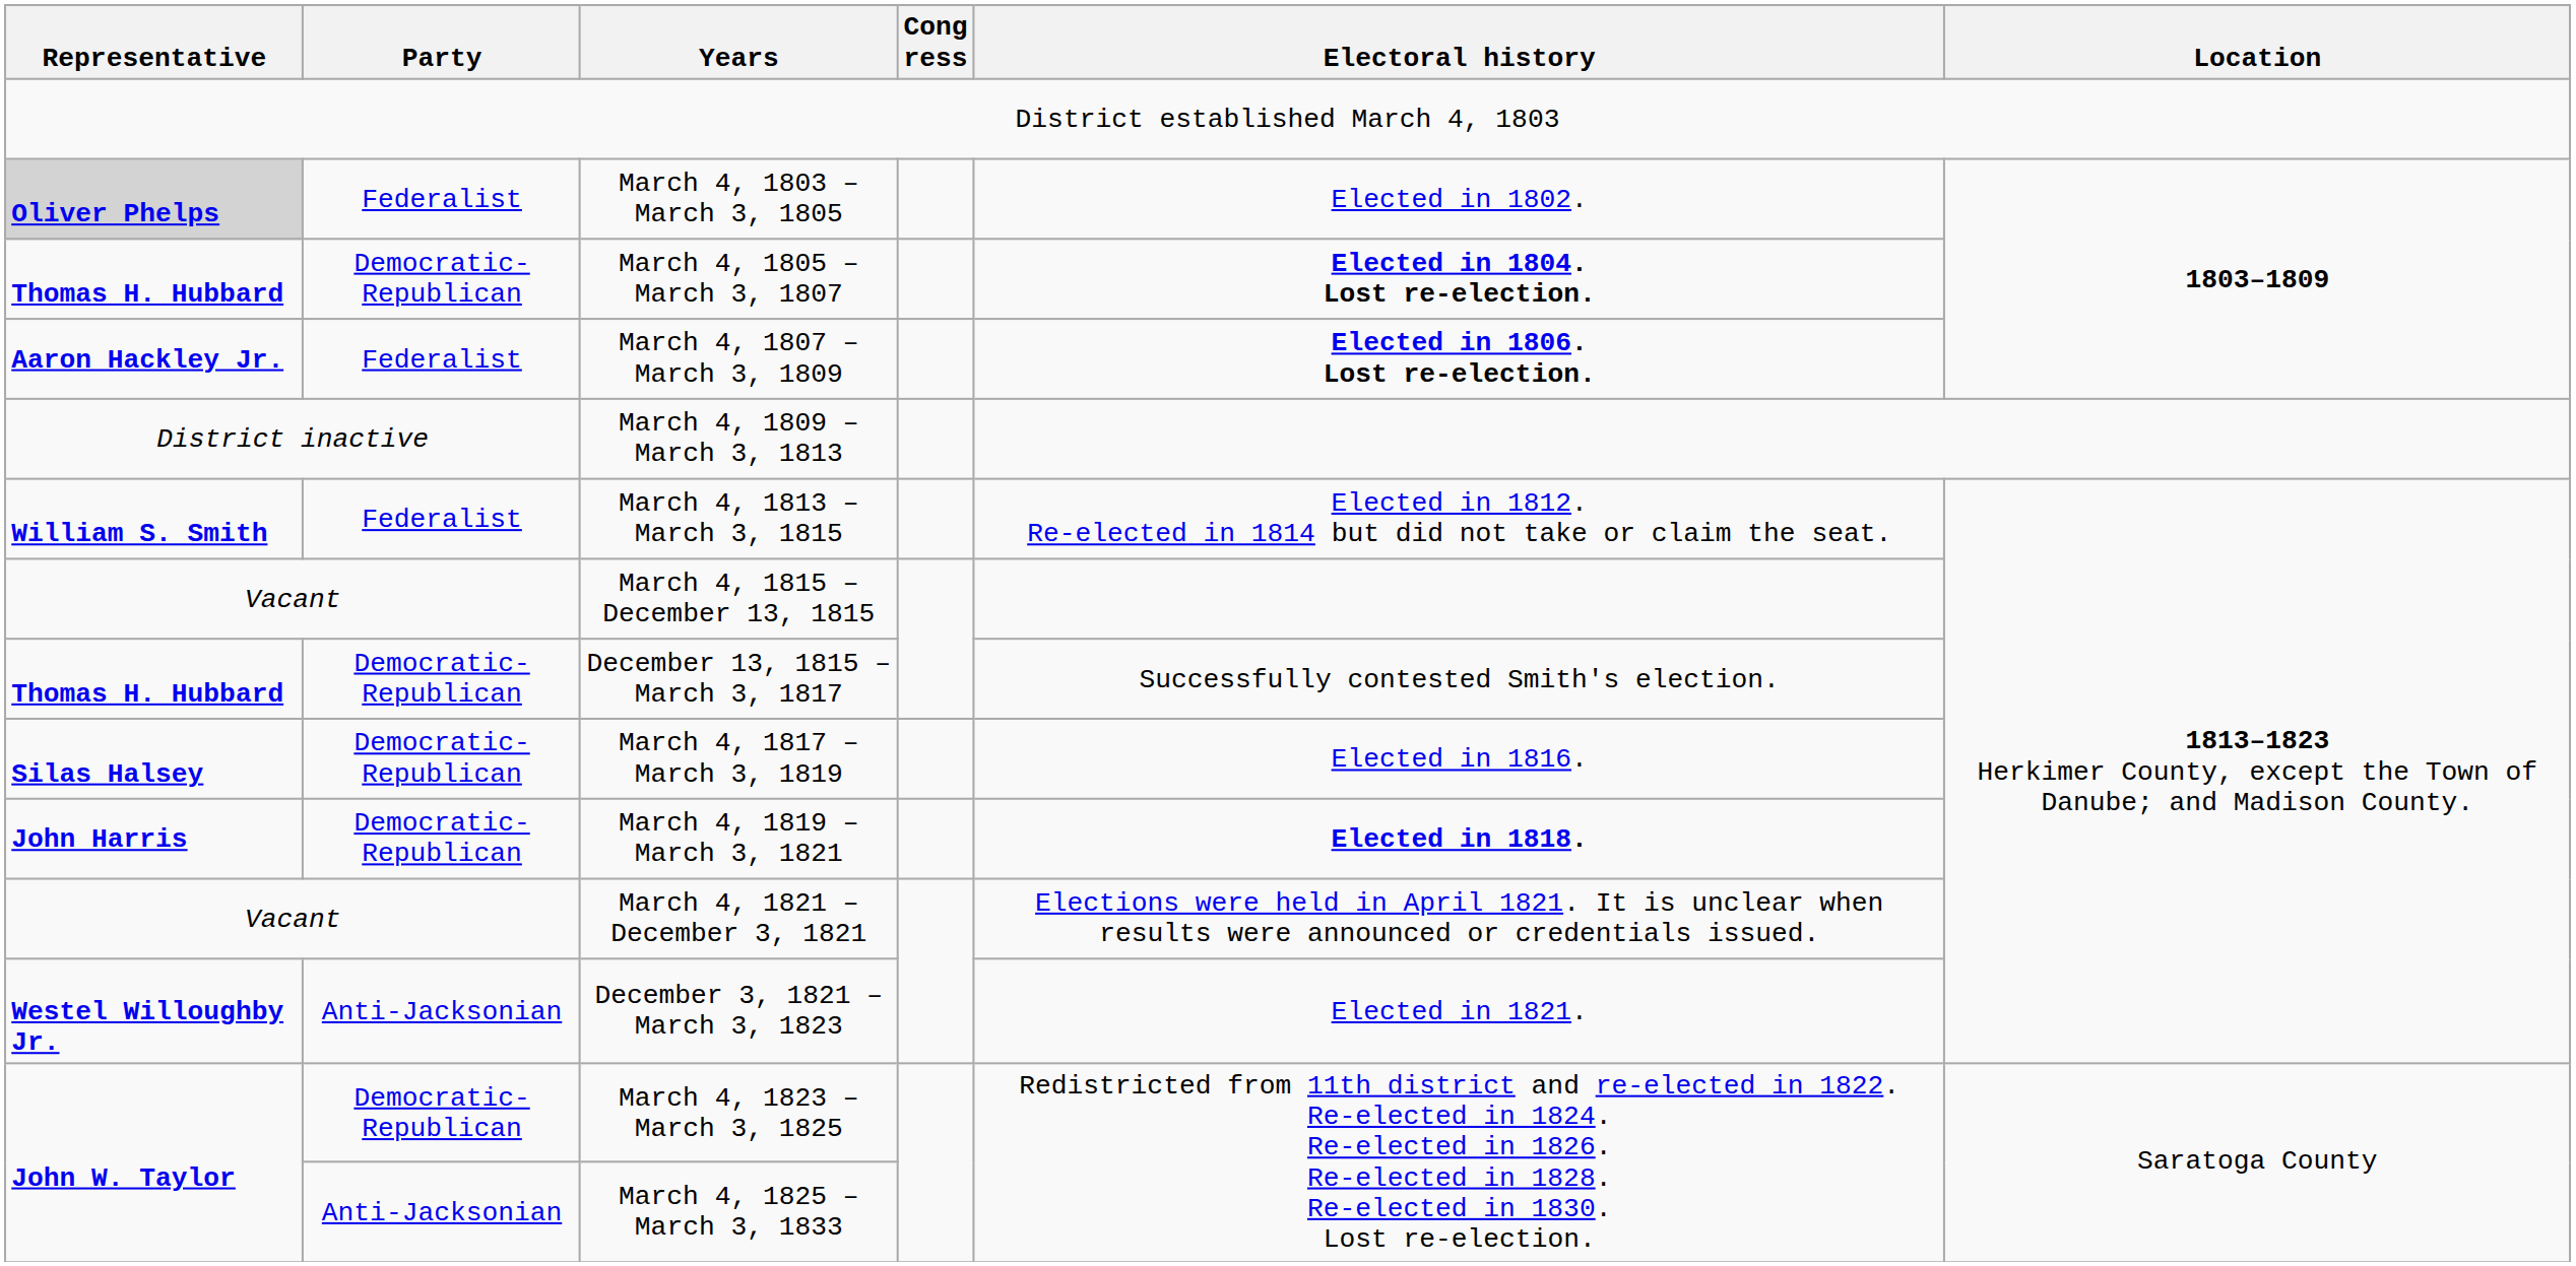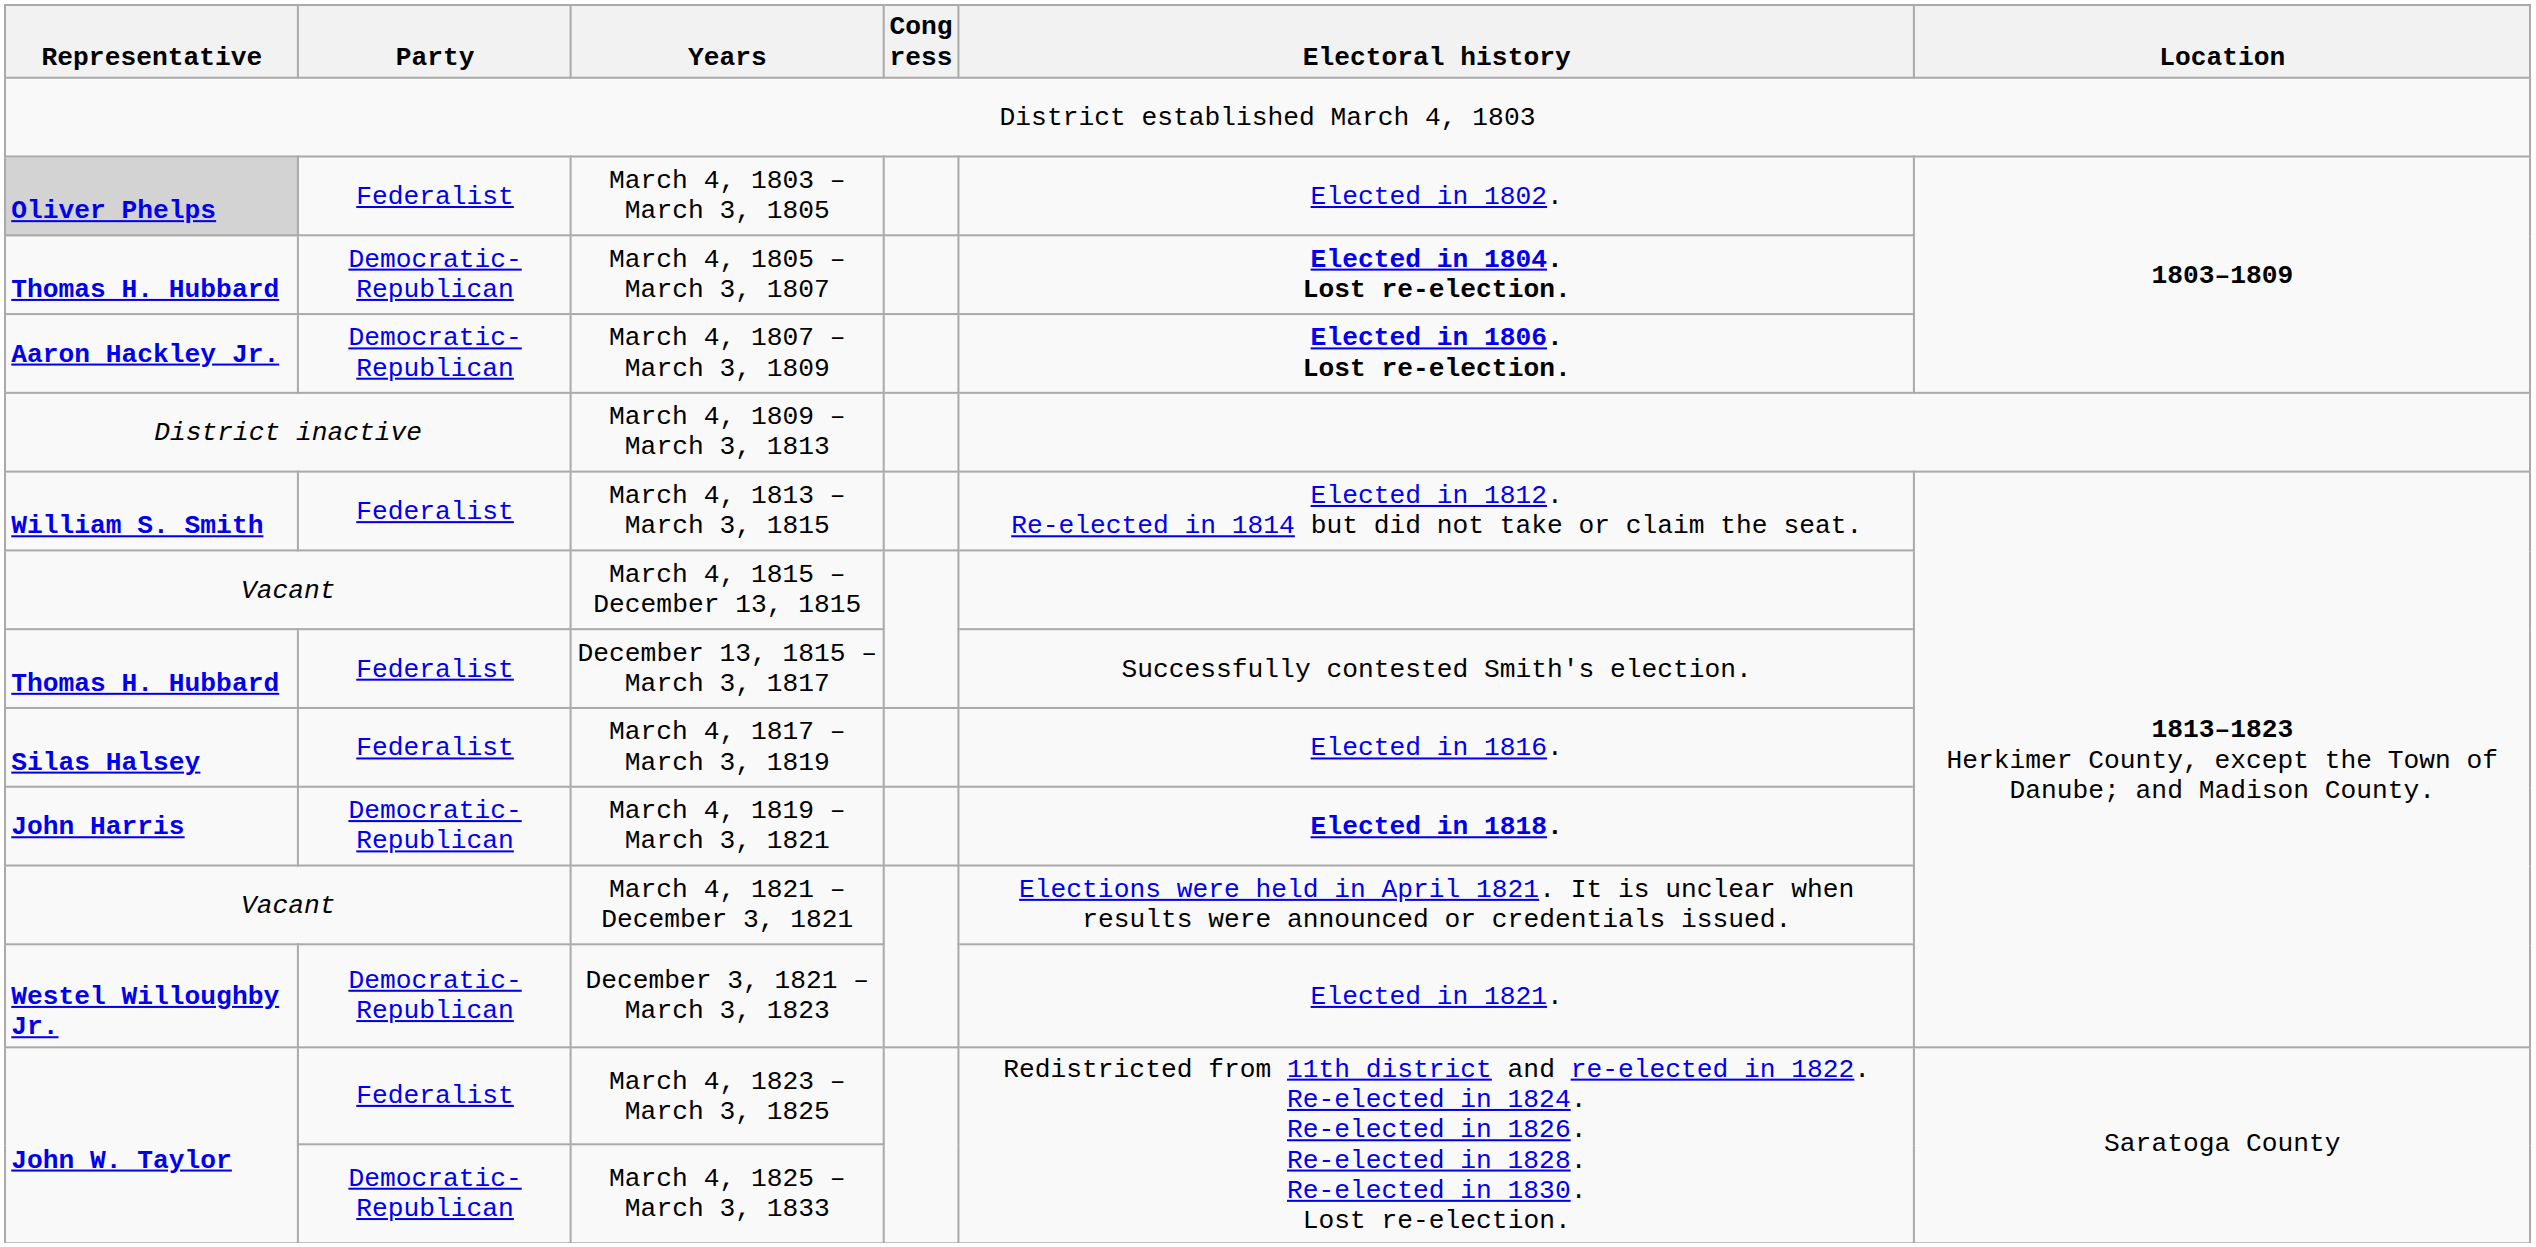March 4, 1807 – March 3, 1809 | Party: Federalist -> Democratic-Republican
December 13, 1815 – March 3, 1817 | Party: Democratic-Republican -> Federalist
March 4, 1817 – March 3, 1819 | Party: Democratic-Republican -> Federalist
December 3, 1821 – March 3, 1823 | Party: Anti-Jacksonian -> Democratic-Republican
March 4, 1823 – March 3, 1825 | Party: Democratic-Republican -> Federalist
March 4, 1825 – March 3, 1833 | Party: Anti-Jacksonian -> Democratic-Republican
